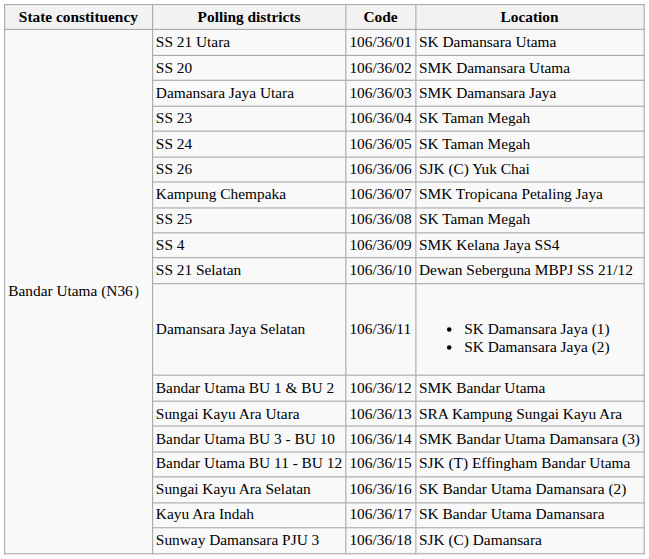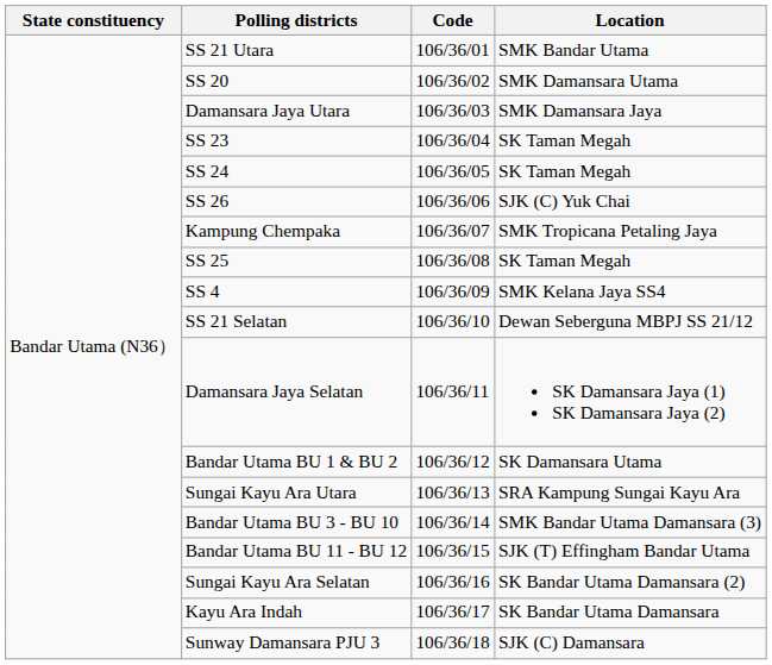SS 21 Utara | Location: SK Damansara Utama -> SMK Bandar Utama
Bandar Utama BU 1 & BU 2 | Location: SMK Bandar Utama -> SK Damansara Utama
